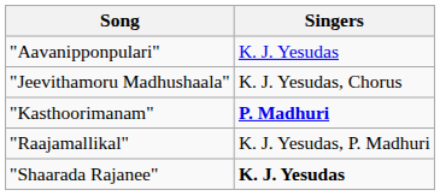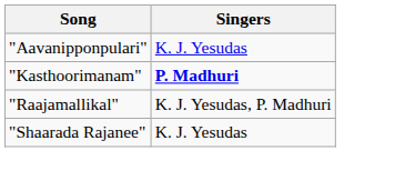- row: "Jeevithamoru Madhushaala" | K. J. Yesudas, Chorus
"Shaarada Rajanee" | Singers: bold -> normal
